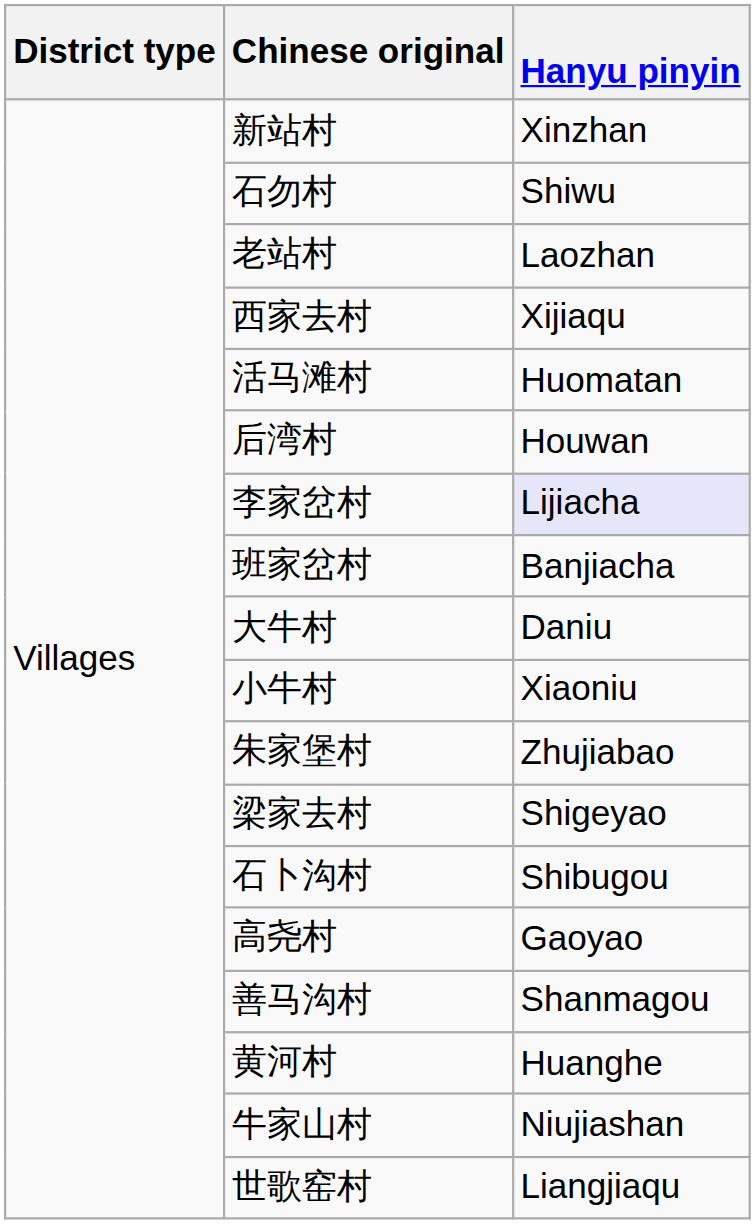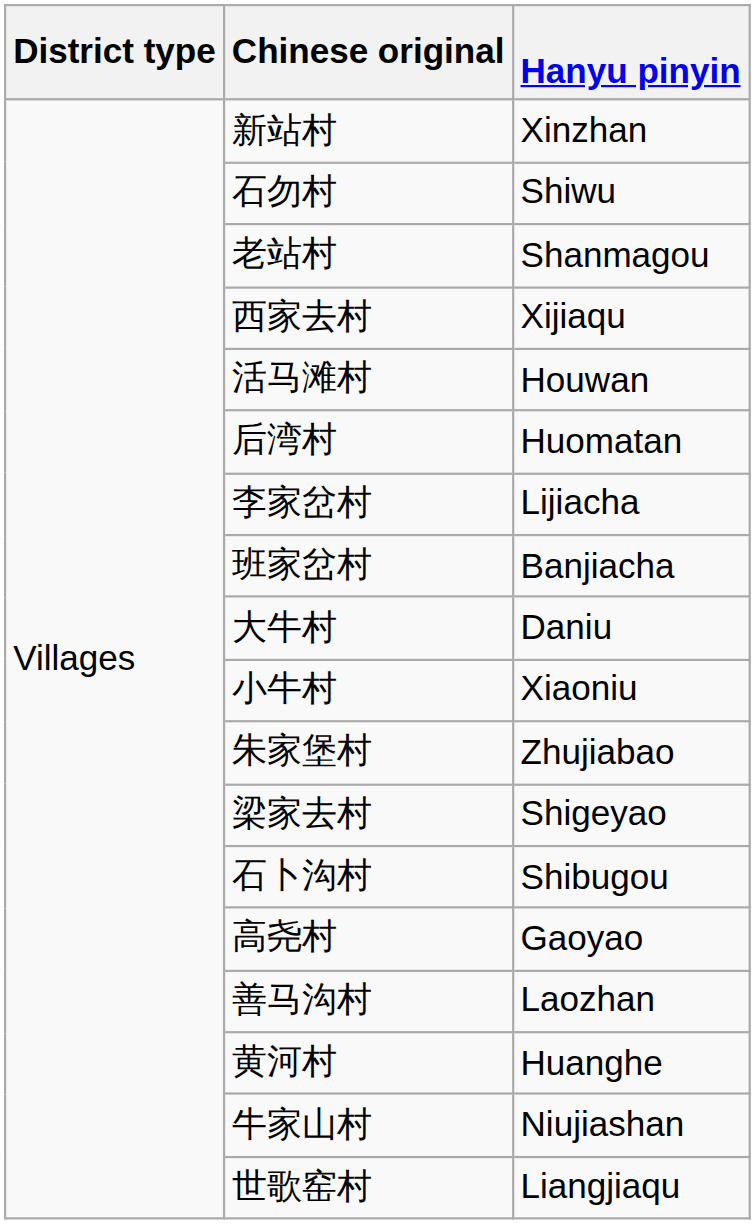老站村 | Hanyu pinyin: Laozhan -> Shanmagou
活马滩村 | Hanyu pinyin: Huomatan -> Houwan
后湾村 | Hanyu pinyin: Houwan -> Huomatan
李家岔村 | Hanyu pinyin: lavender background -> no background
善马沟村 | Hanyu pinyin: Shanmagou -> Laozhan
